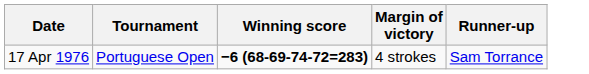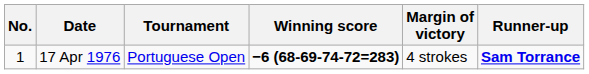+ column: No. | 1
17 Apr 1976 | Runner-up: normal -> bold
